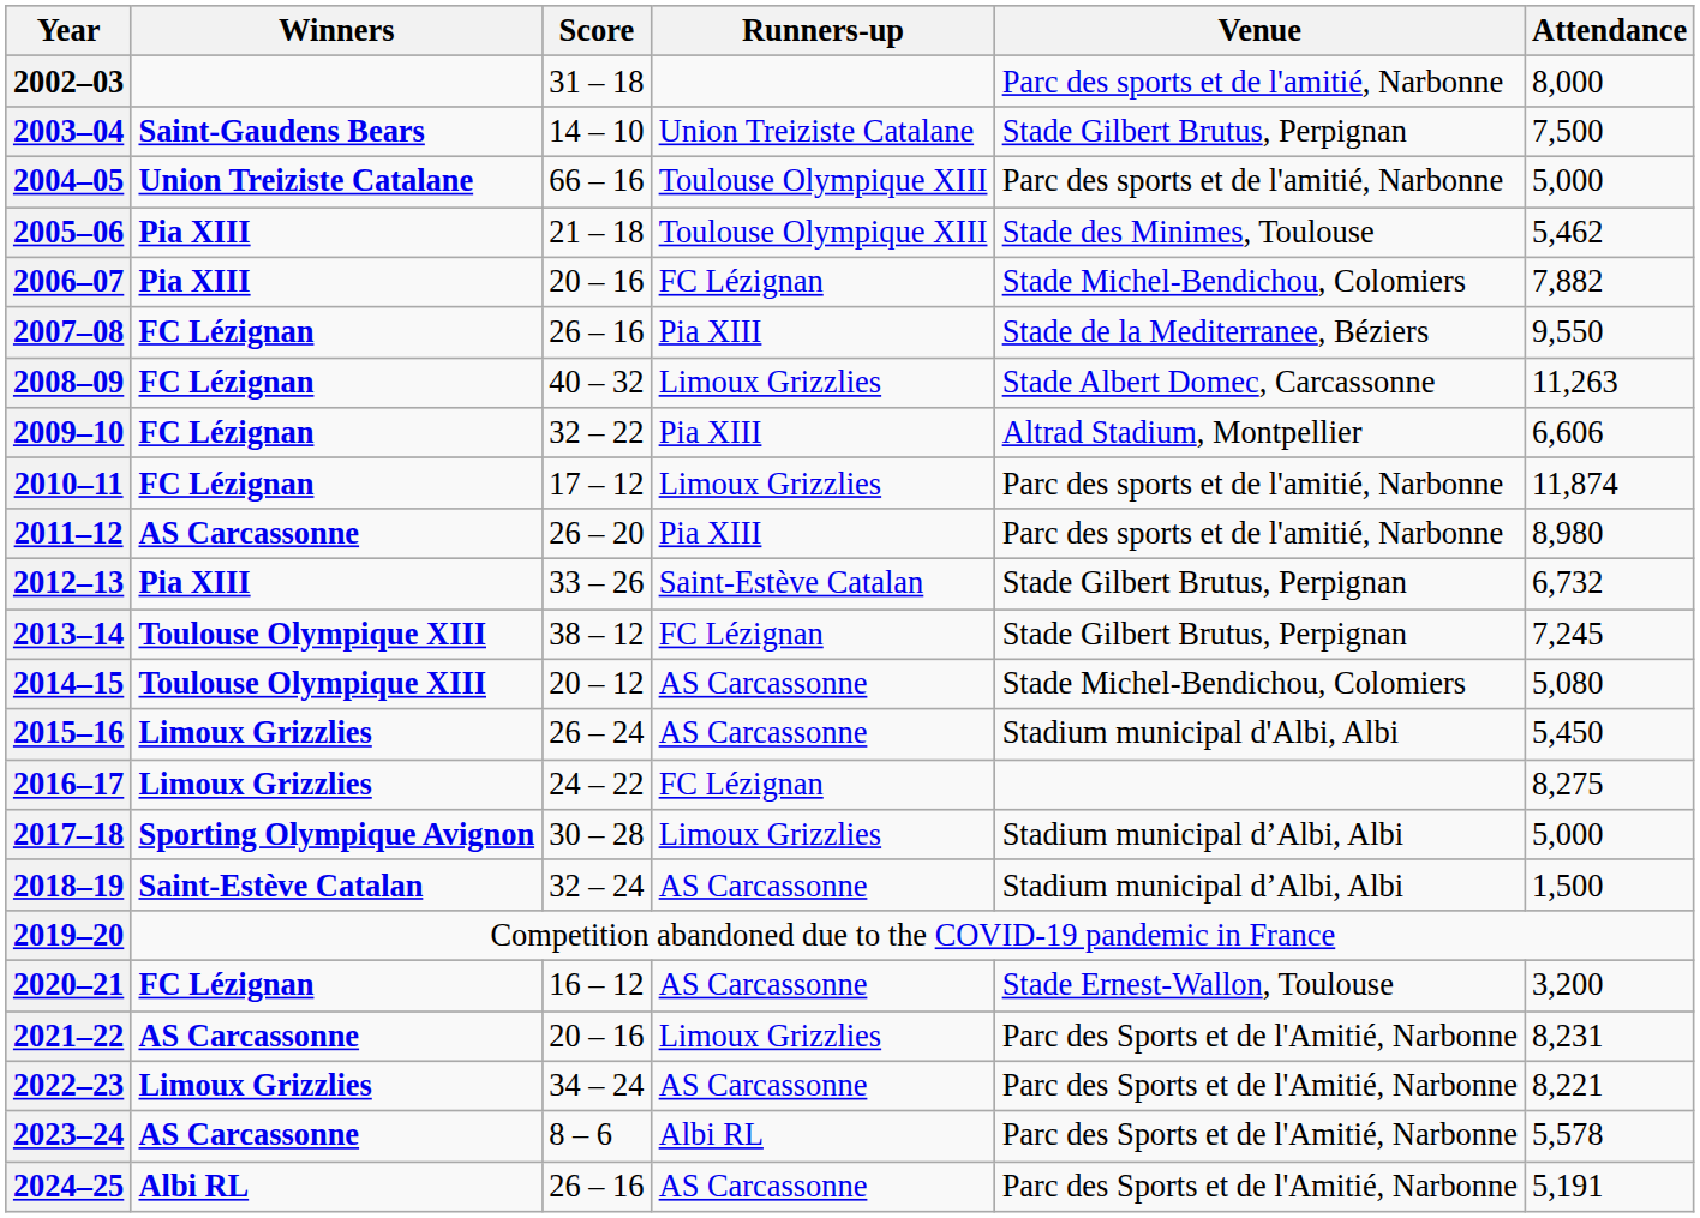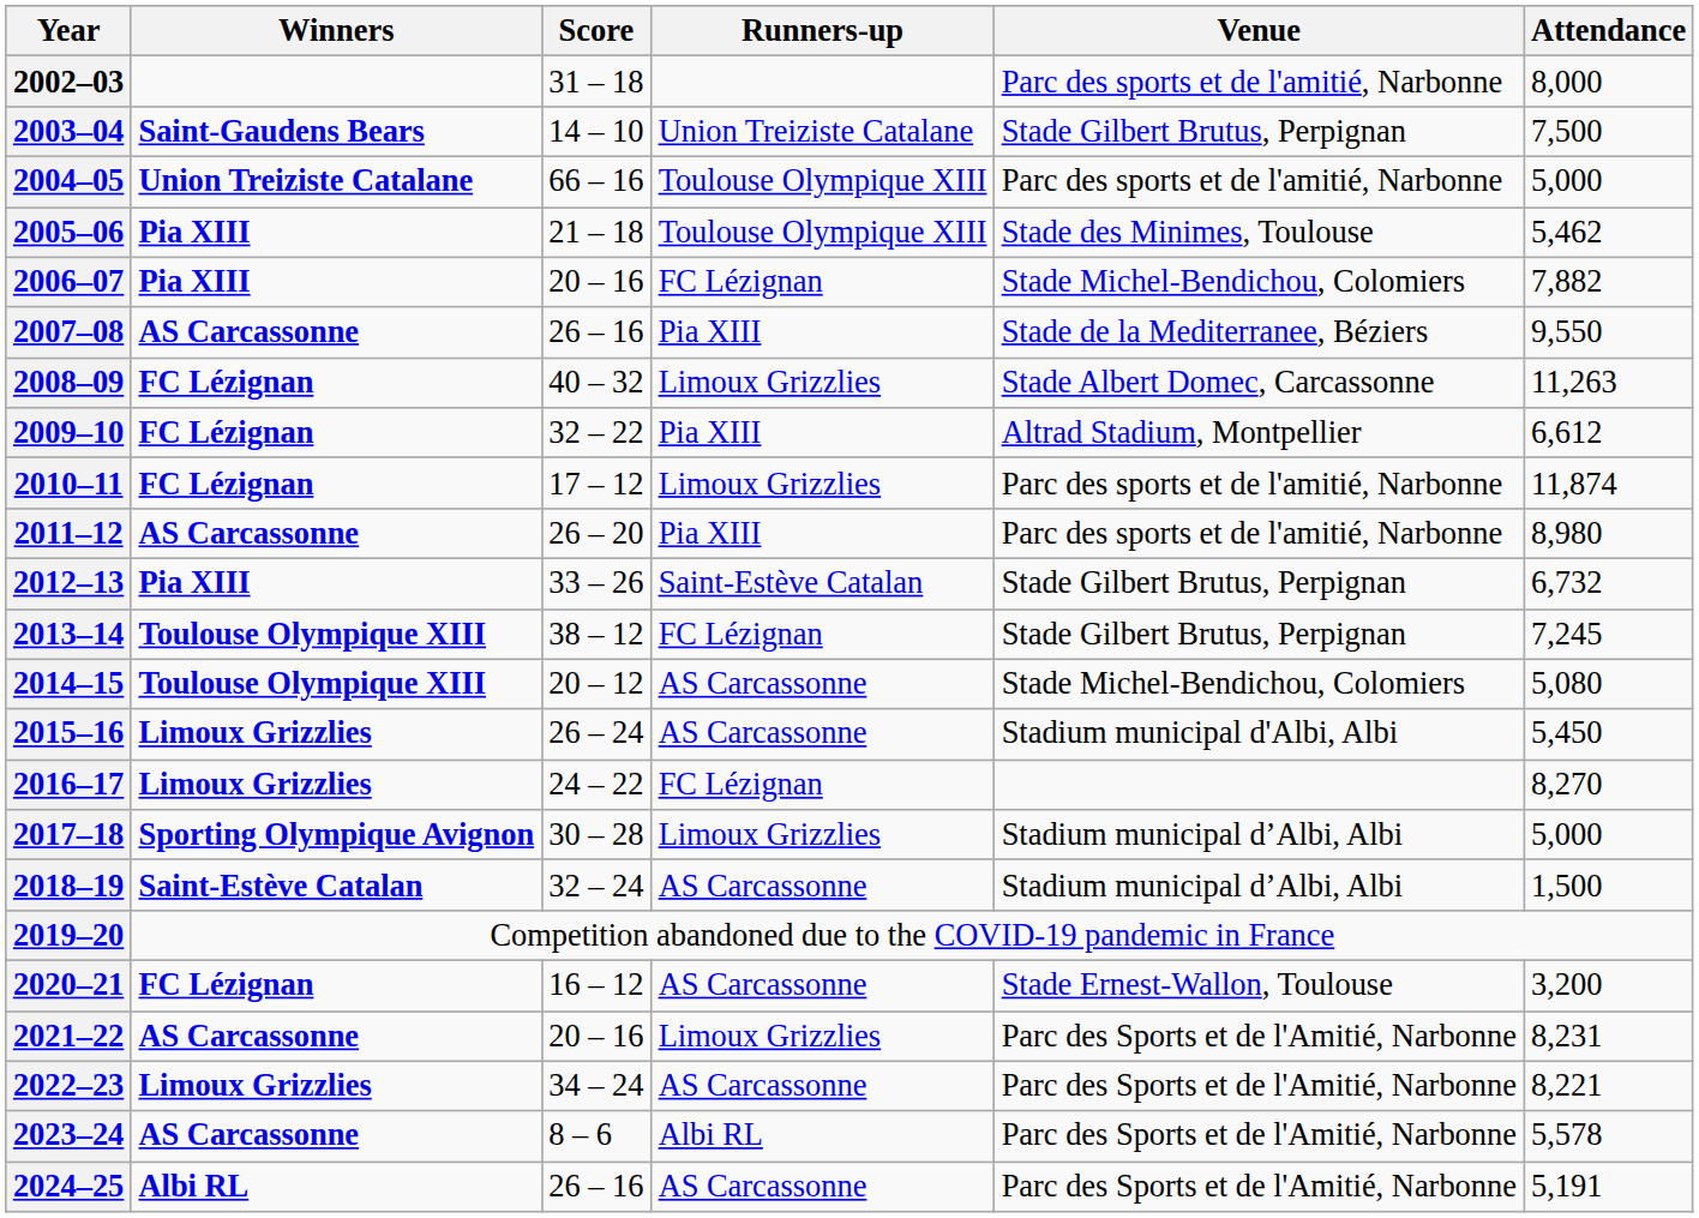2007–08 | Winners: FC Lézignan -> AS Carcassonne
2009–10 | Attendance: 6,606 -> 6,612
2016–17 | Attendance: 8,275 -> 8,270
